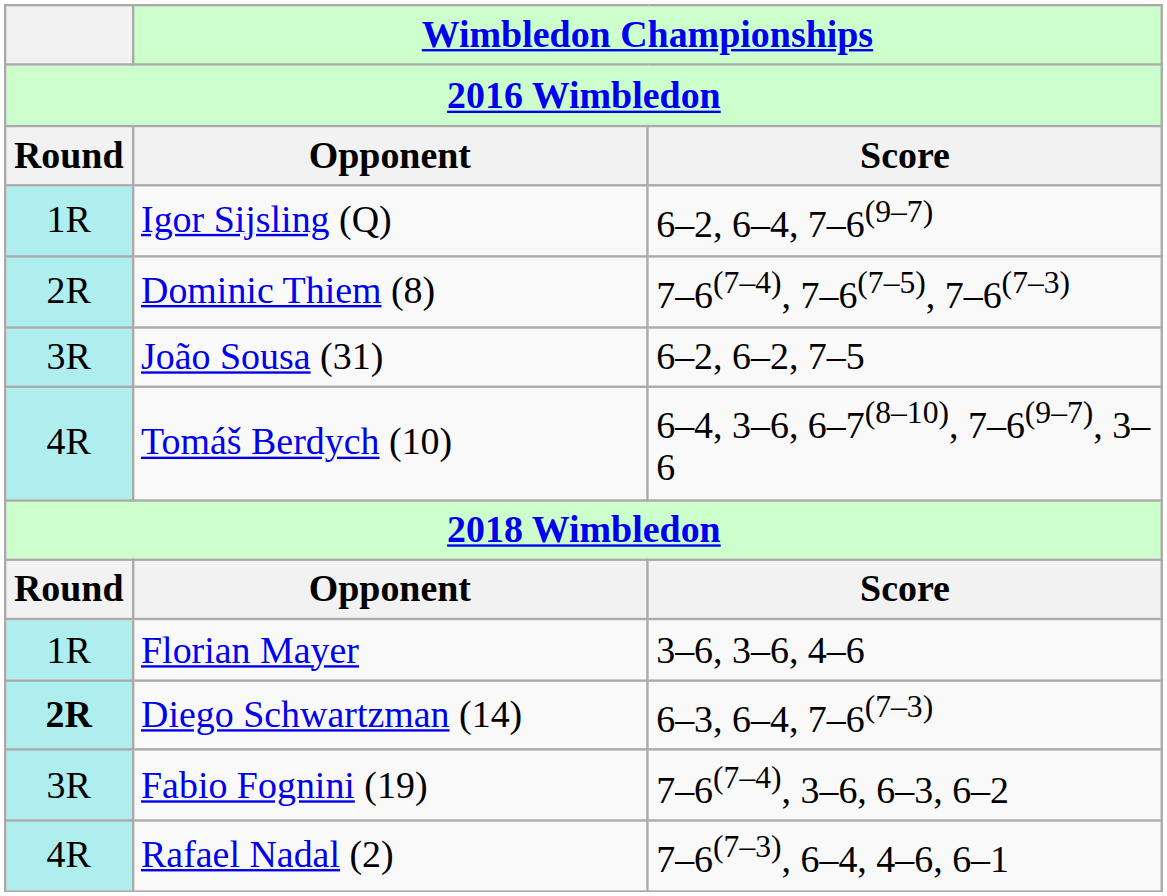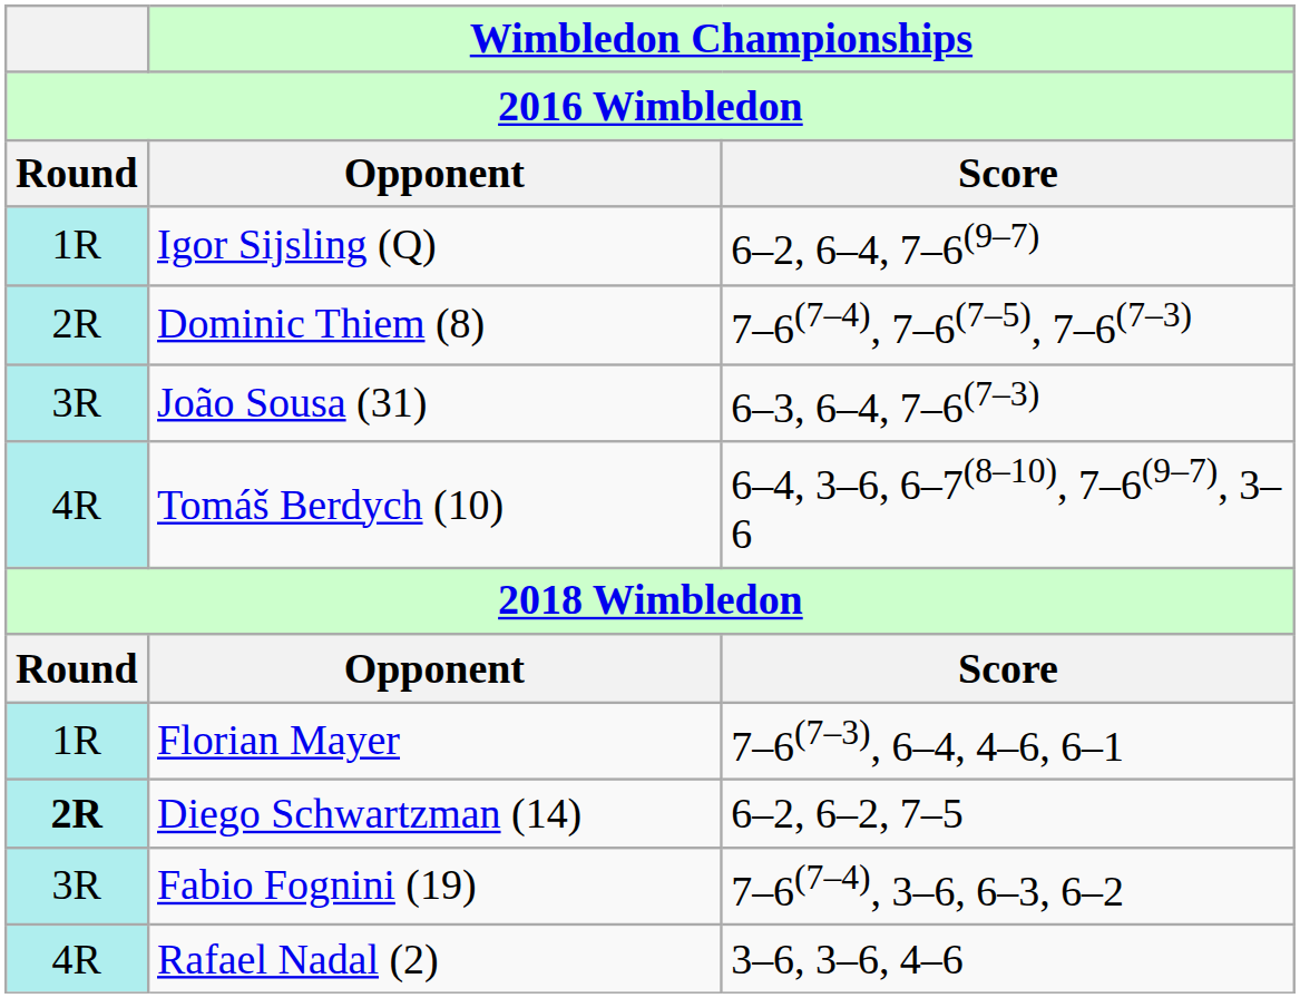João Sousa (31) | Wimbledon Championships / Score: 6–2, 6–2, 7–5 -> 6–3, 6–4, 7–6(7–3)
Florian Mayer | Wimbledon Championships / Score: 3–6, 3–6, 4–6 -> 7–6(7–3), 6–4, 4–6, 6–1
Diego Schwartzman (14) | Wimbledon Championships / Score: 6–3, 6–4, 7–6(7–3) -> 6–2, 6–2, 7–5
Rafael Nadal (2) | Wimbledon Championships / Score: 7–6(7–3), 6–4, 4–6, 6–1 -> 3–6, 3–6, 4–6
